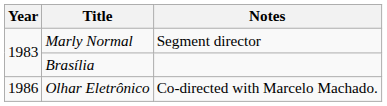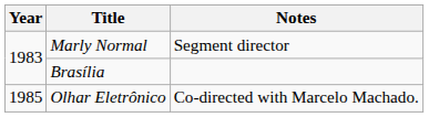Olhar Eletrônico | Year: 1986 -> 1985
